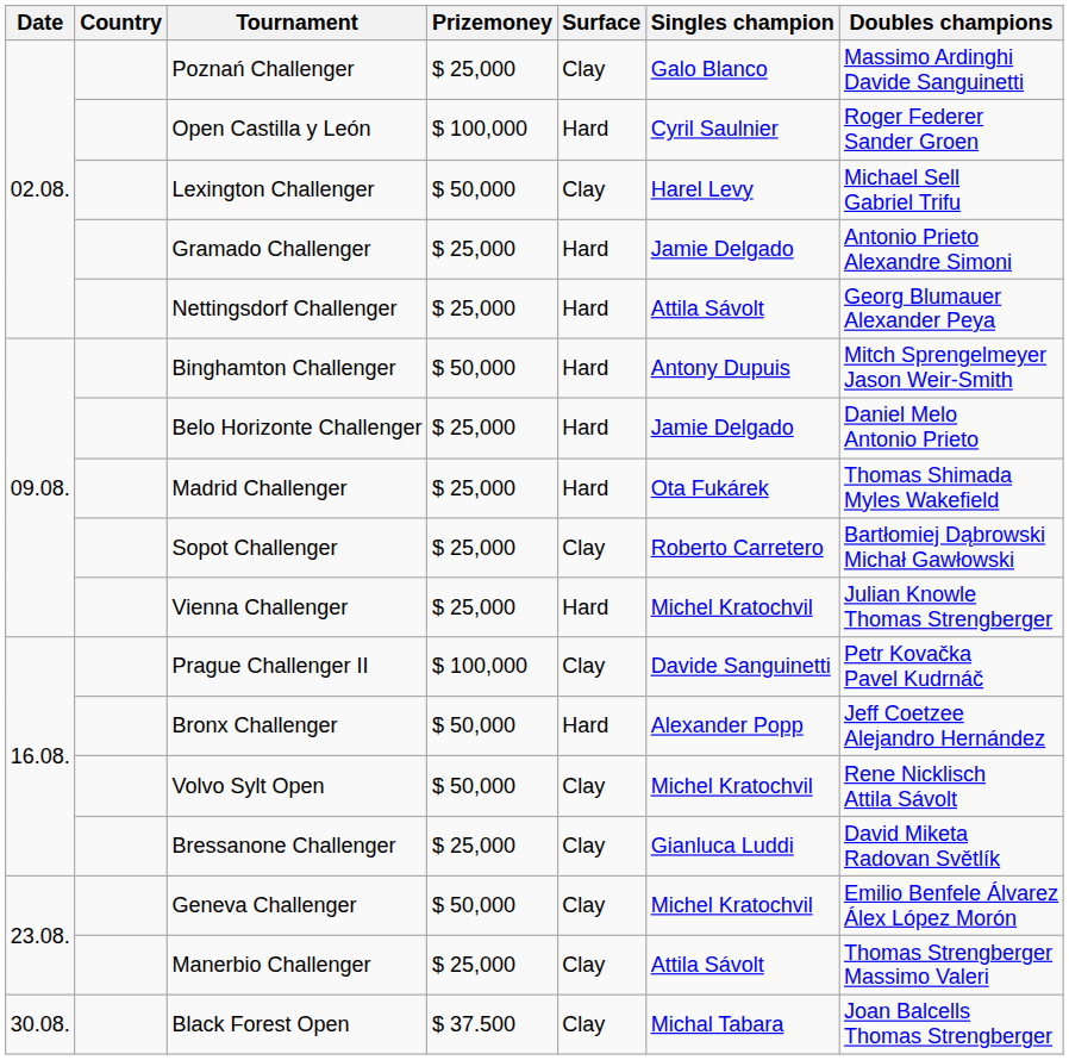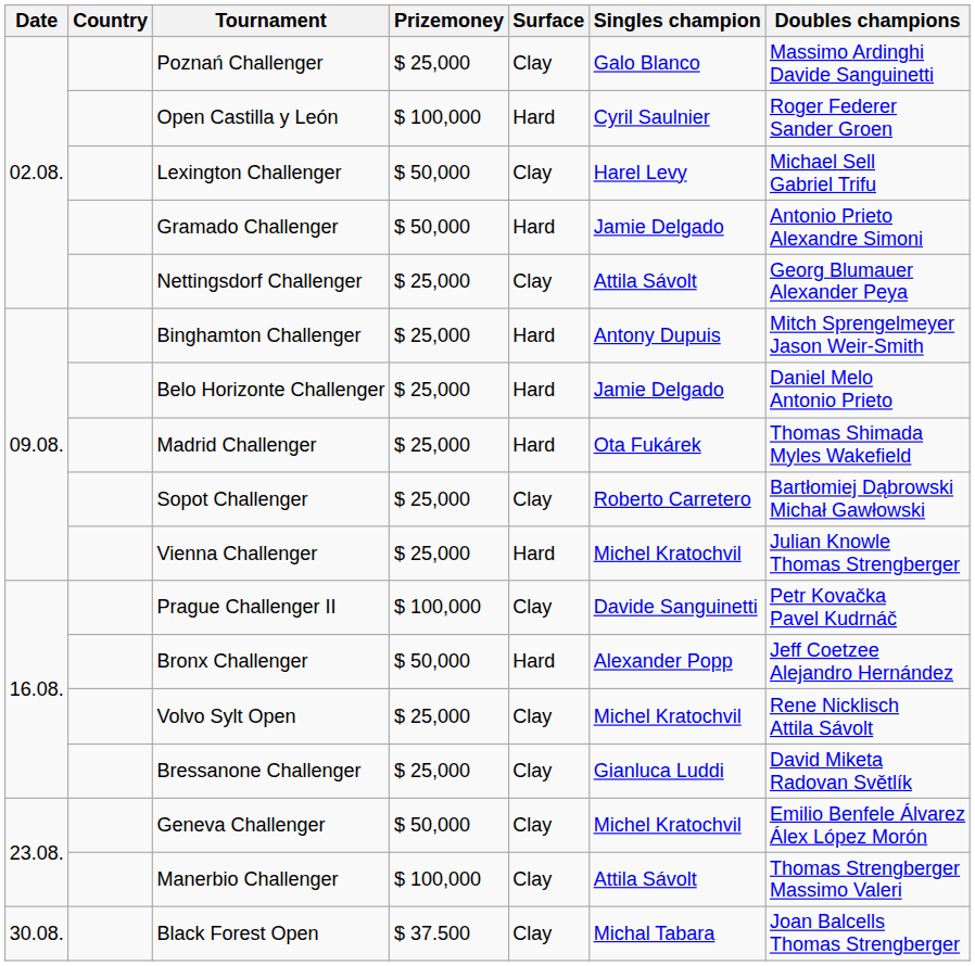Gramado Challenger | Prizemoney: $ 25,000 -> $ 50,000
Nettingsdorf Challenger | Surface: Hard -> Clay
Binghamton Challenger | Prizemoney: $ 50,000 -> $ 25,000
Volvo Sylt Open | Prizemoney: $ 50,000 -> $ 25,000
Manerbio Challenger | Prizemoney: $ 25,000 -> $ 100,000
